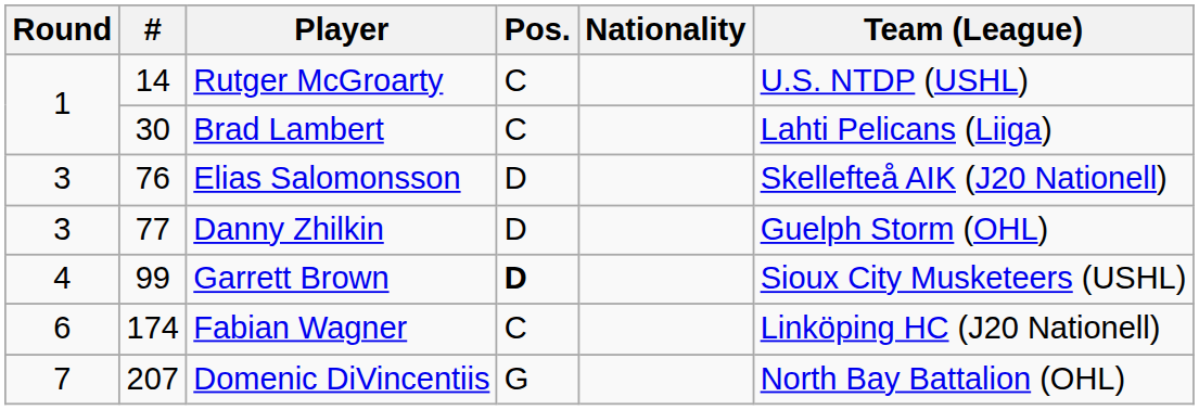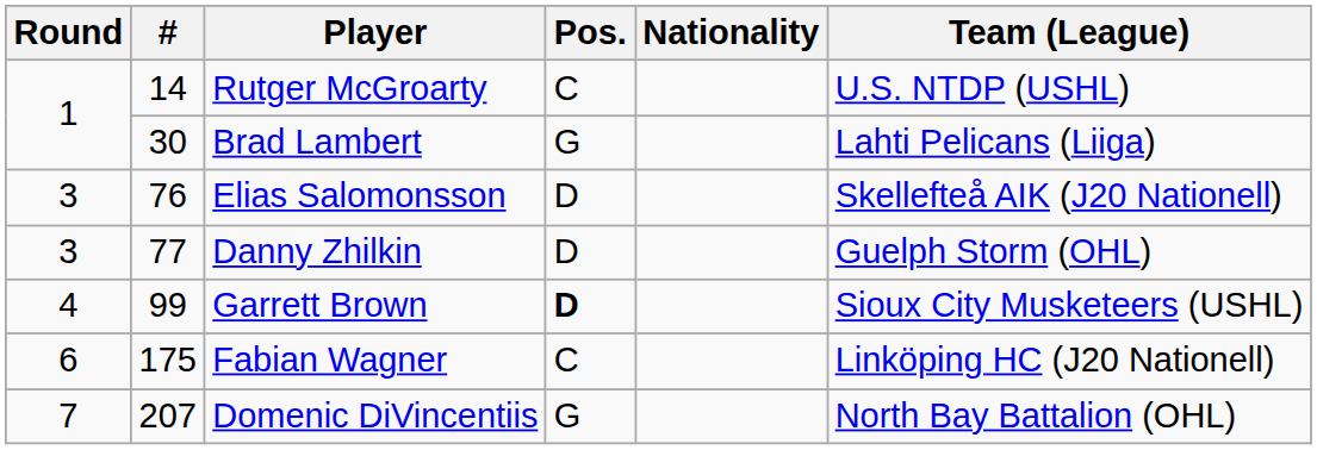Brad Lambert | Pos.: C -> G
Fabian Wagner | #: 174 -> 175
